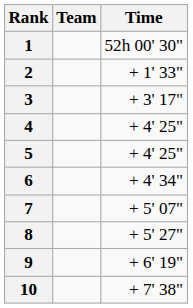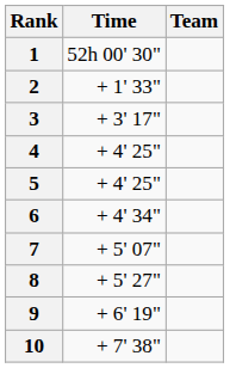columns swapped: Team <-> Time
